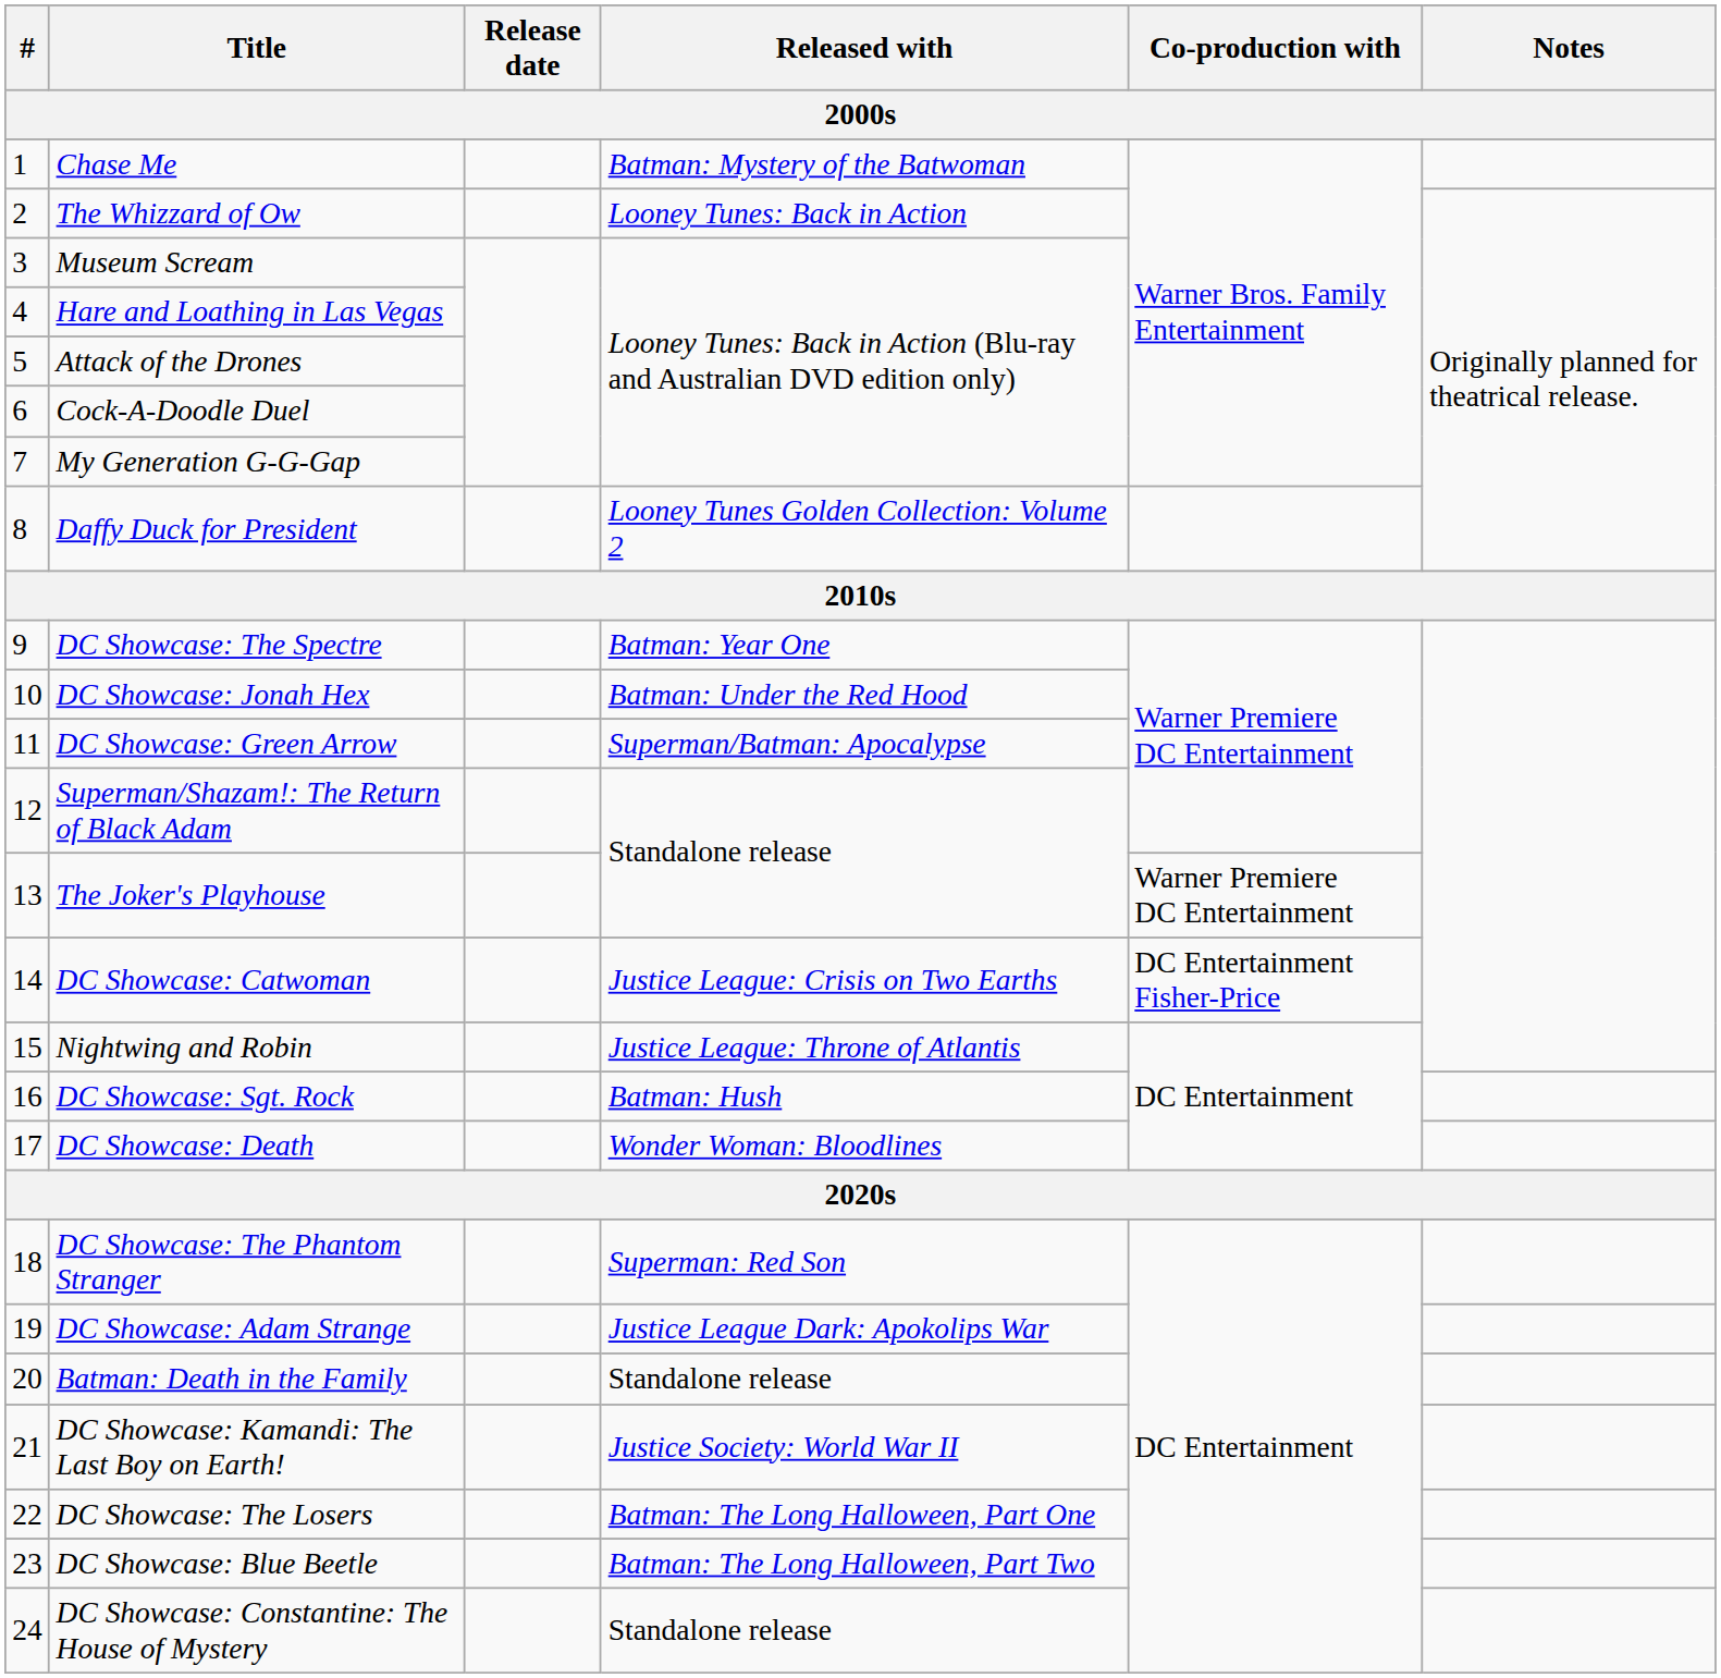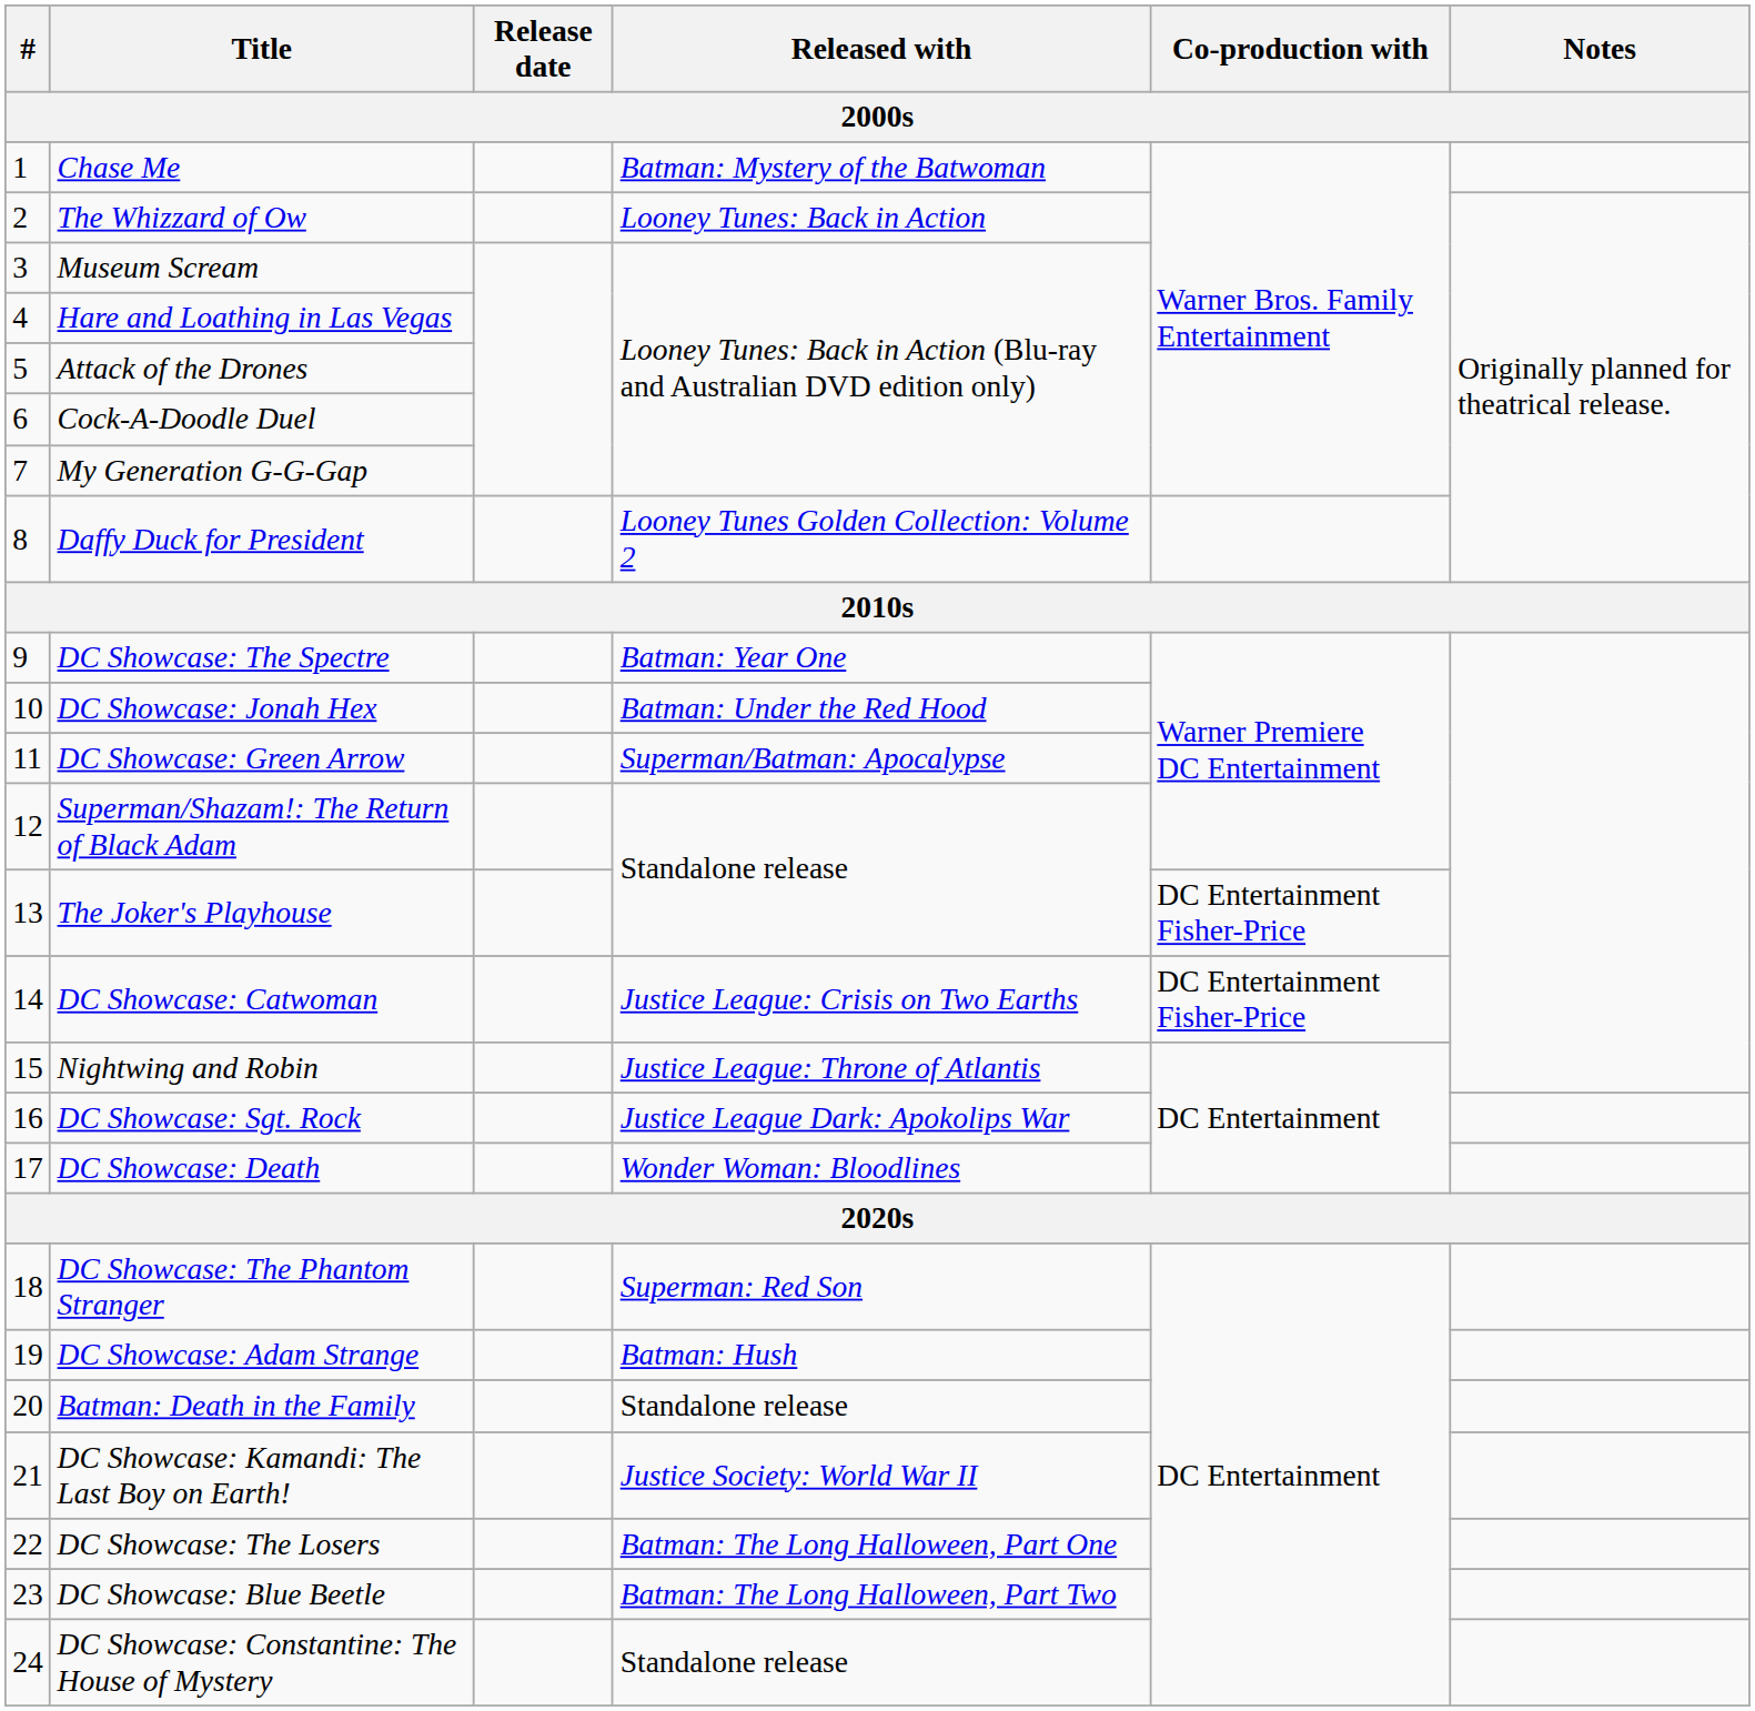The Joker's Playhouse | Co-production with: Warner Premiere DC Entertainment -> DC Entertainment Fisher-Price
DC Showcase: Sgt. Rock | Released with: Batman: Hush -> Justice League Dark: Apokolips War
DC Showcase: Adam Strange | Released with: Justice League Dark: Apokolips War -> Batman: Hush
